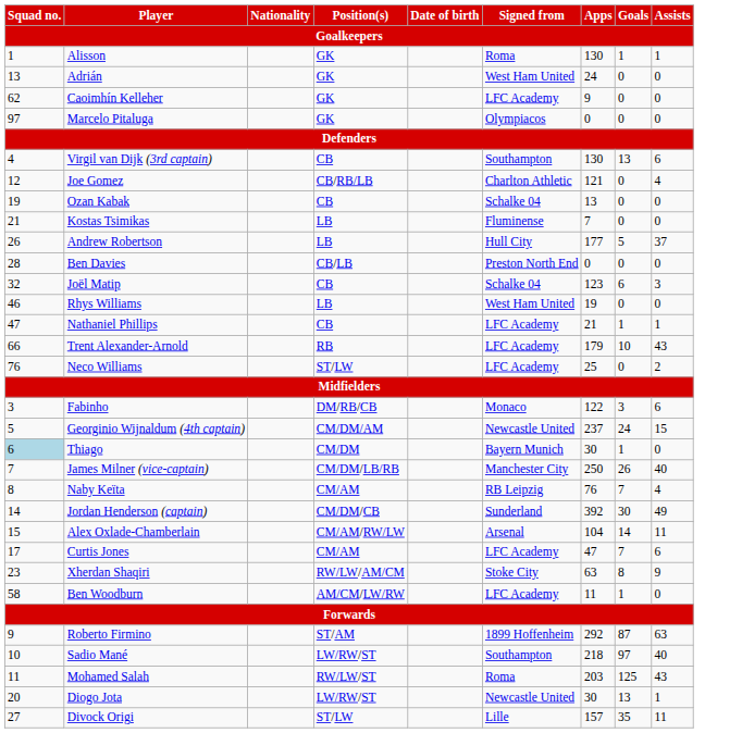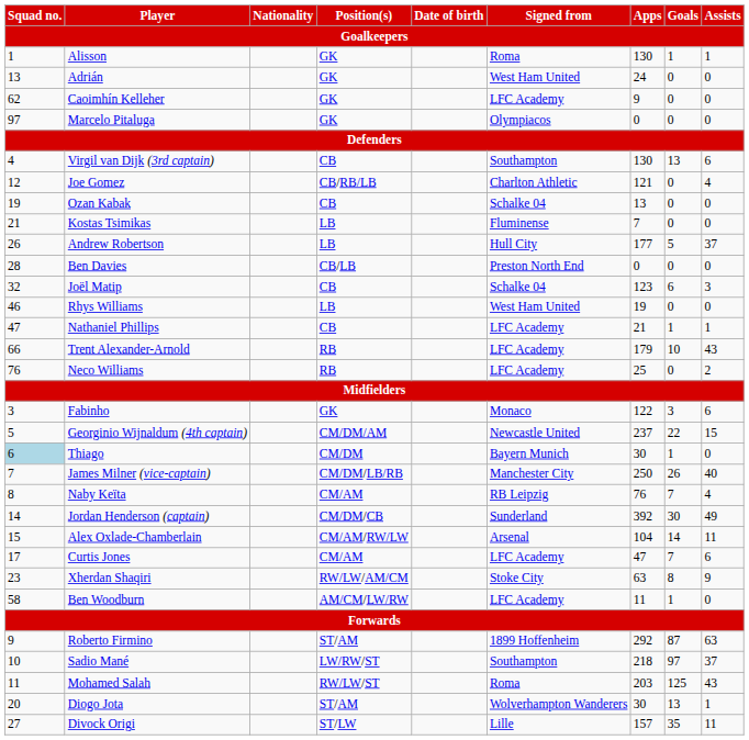Neco Williams | Position(s): ST/LW -> RB
Fabinho | Position(s): DM/RB/CB -> GK
Georginio Wijnaldum (4th captain) | Goals: 24 -> 22
Sadio Mané | Assists: 40 -> 37
Diogo Jota | Position(s): LW/RW/ST -> ST/AM
Diogo Jota | Signed from: Newcastle United -> Wolverhampton Wanderers
